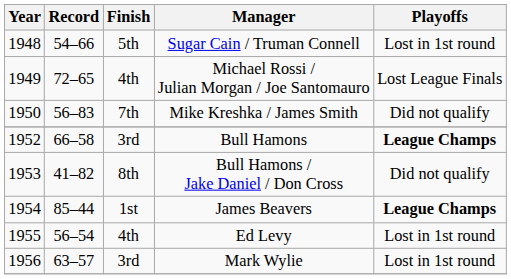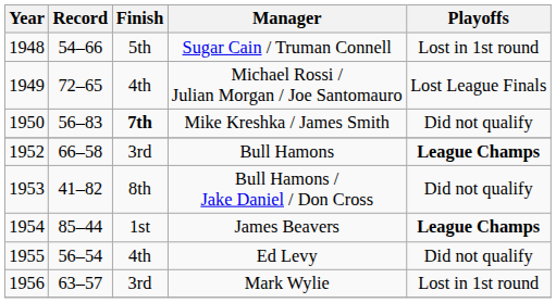Mike Kreshka / James Smith | Finish: normal -> bold
Ed Levy | Playoffs: Lost in 1st round -> Did not qualify
